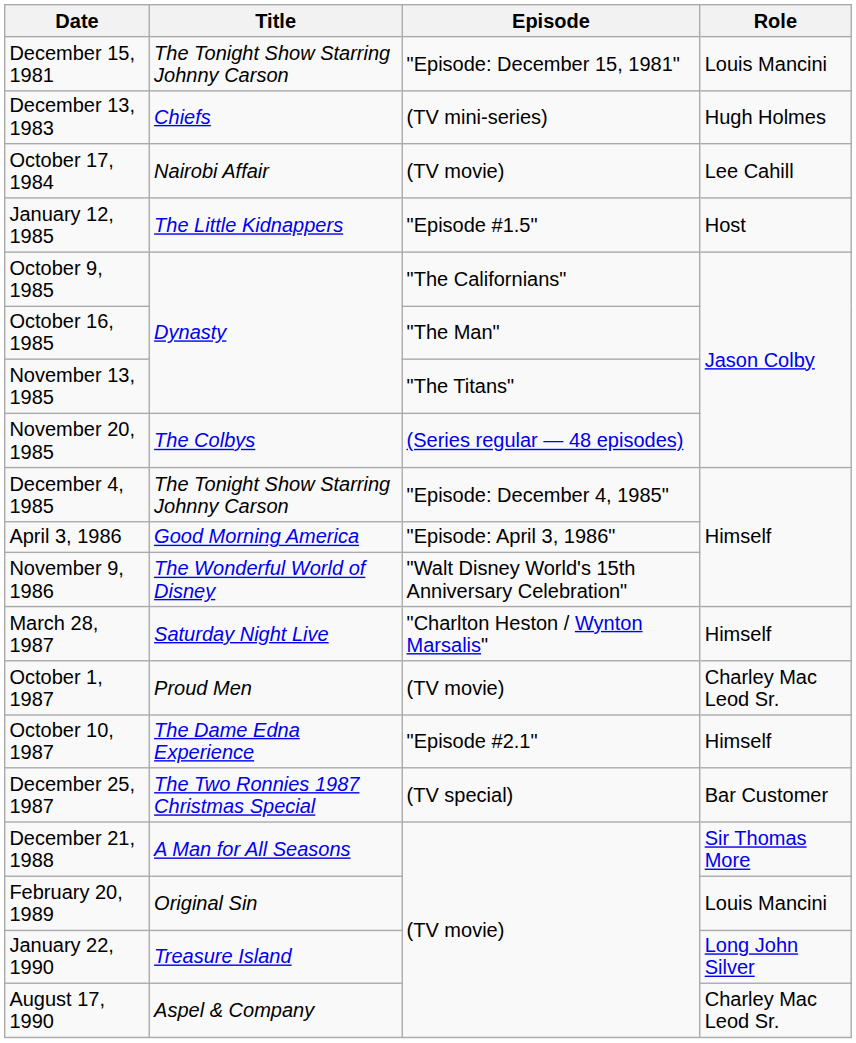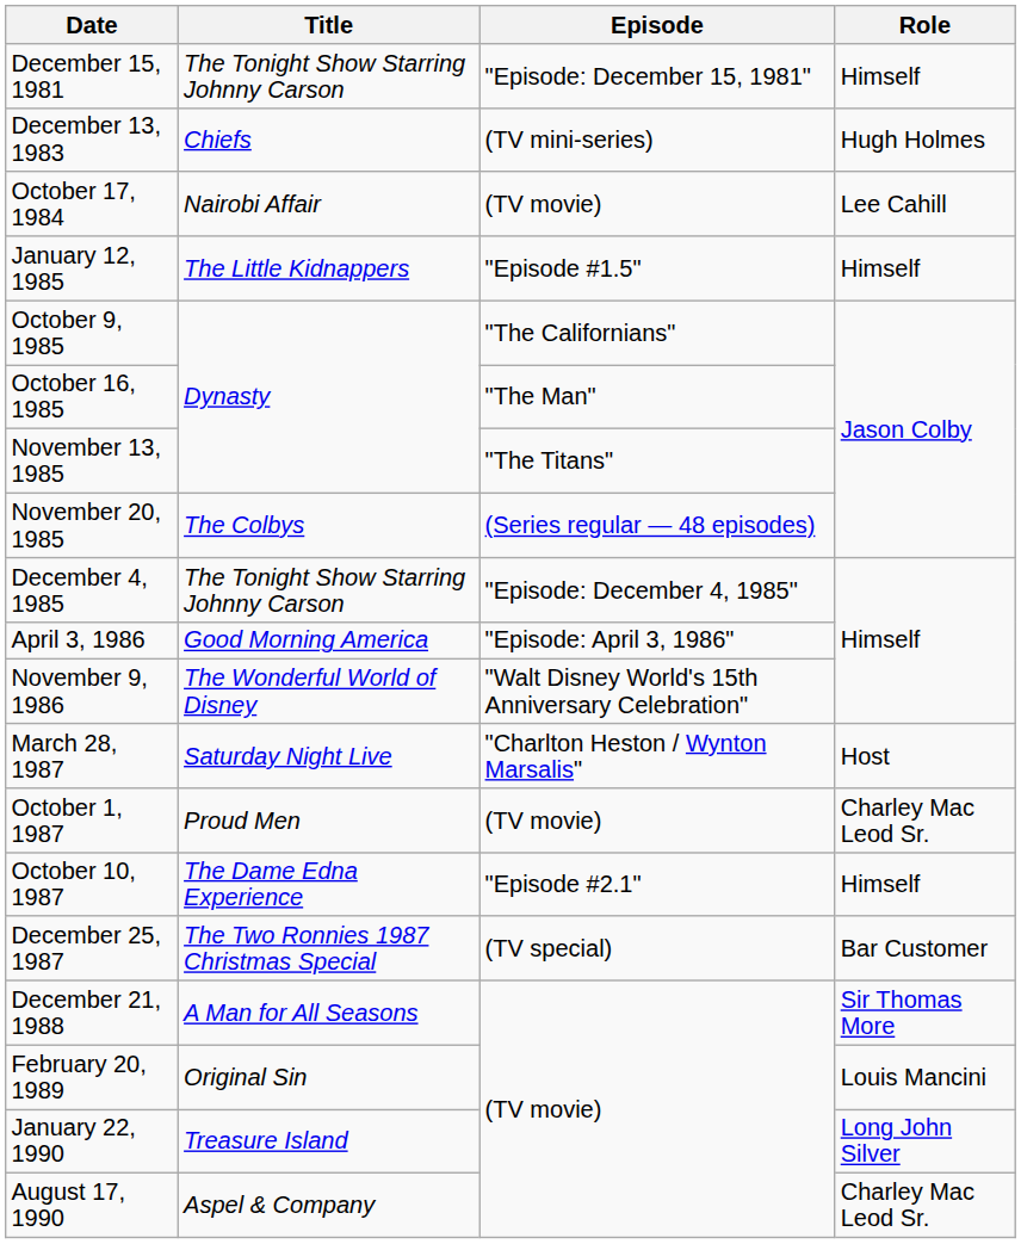December 15, 1981 | Role: Louis Mancini -> Himself
January 12, 1985 | Role: Host -> Himself
March 28, 1987 | Role: Himself -> Host
